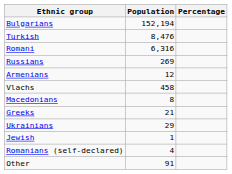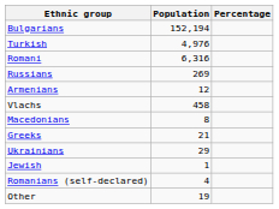Turkish | Population: 8,476 -> 4,976
Other | Population: 91 -> 19
